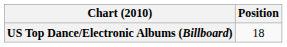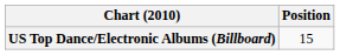US Top Dance/Electronic Albums (Billboard) | Position: 18 -> 15
